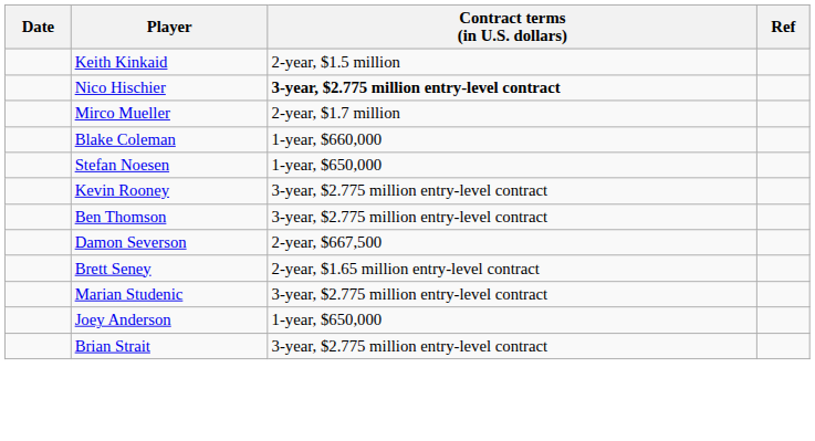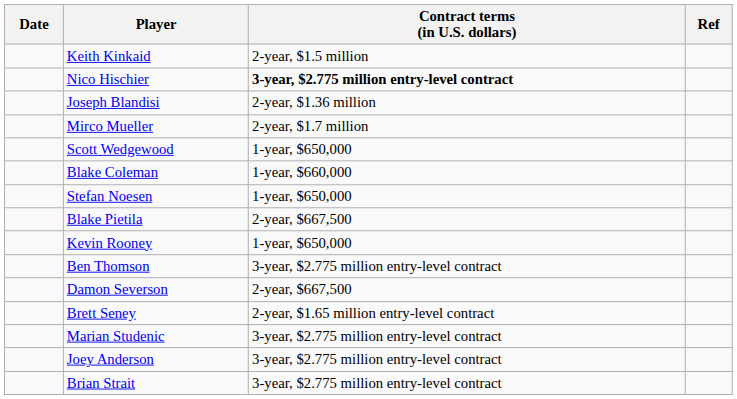+ row: Joseph Blandisi | 2-year, $1.36 million
+ row: Scott Wedgewood | 1-year, $650,000
+ row: Blake Pietila | 2-year, $667,500
Kevin Rooney | Contract terms (in U.S. dollars): 3-year, $2.775 million entry-level contract -> 1-year, $650,000
Joey Anderson | Contract terms (in U.S. dollars): 1-year, $650,000 -> 3-year, $2.775 million entry-level contract
